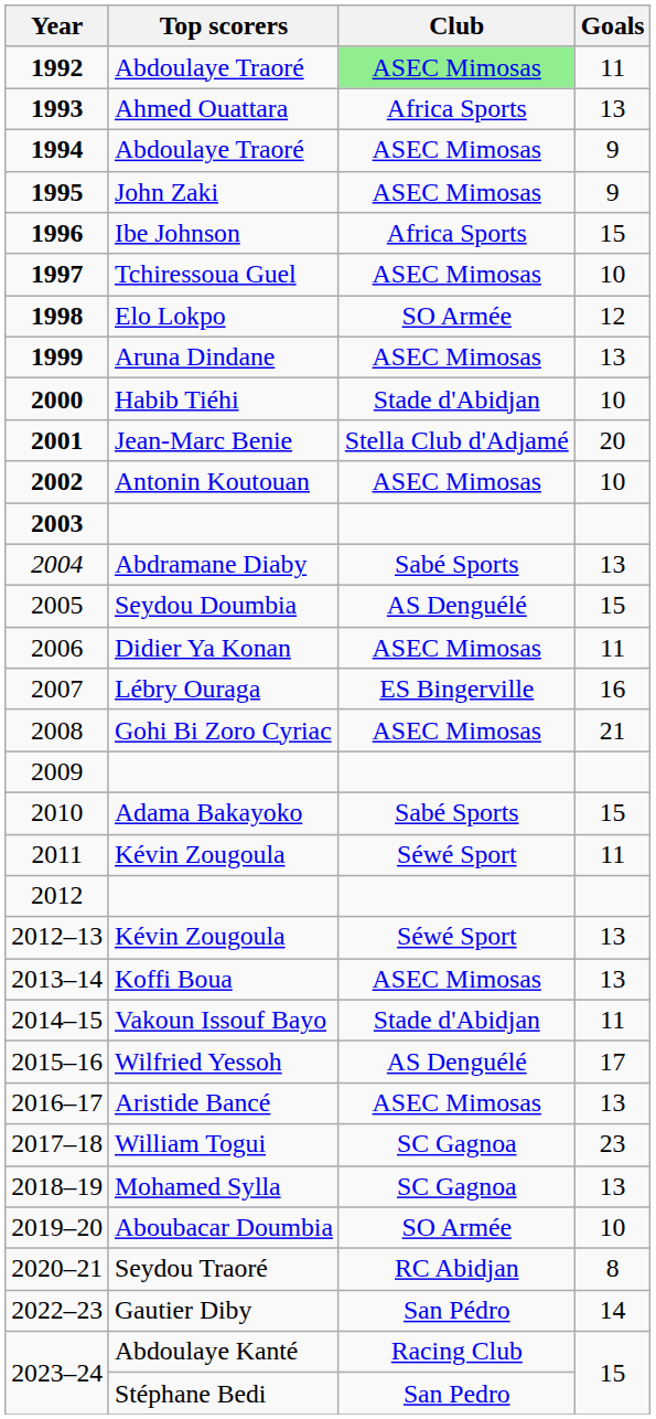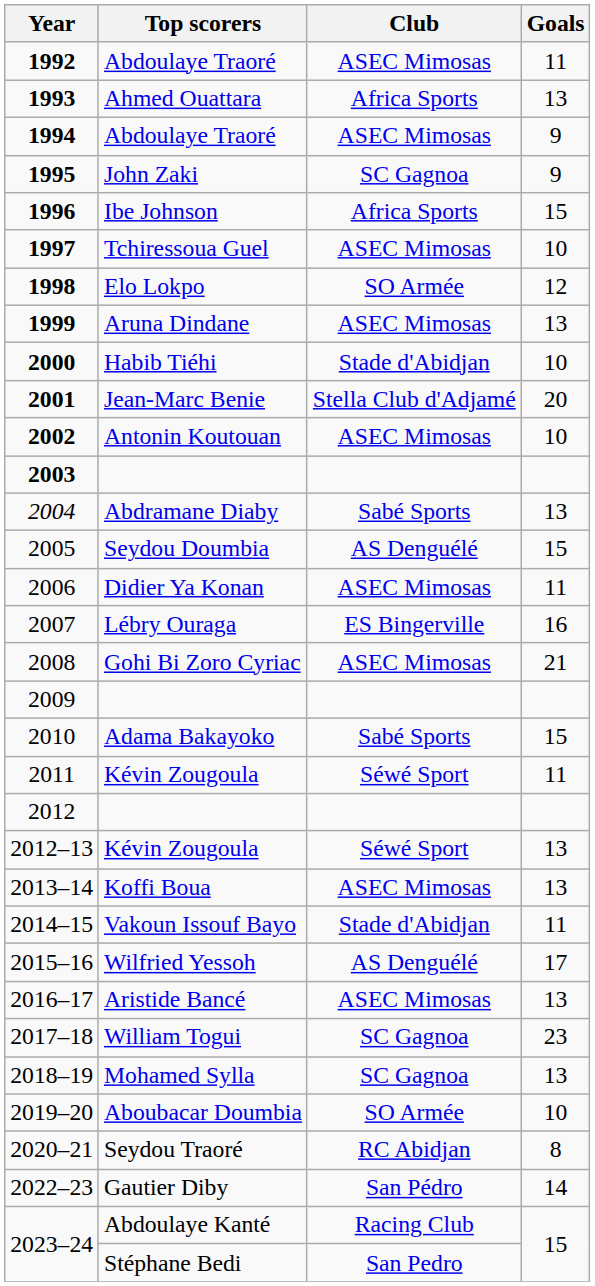1992 | Club: lightgreen background -> no background
1995 | Club: ASEC Mimosas -> SC Gagnoa
